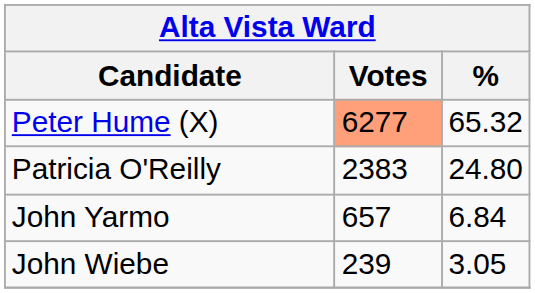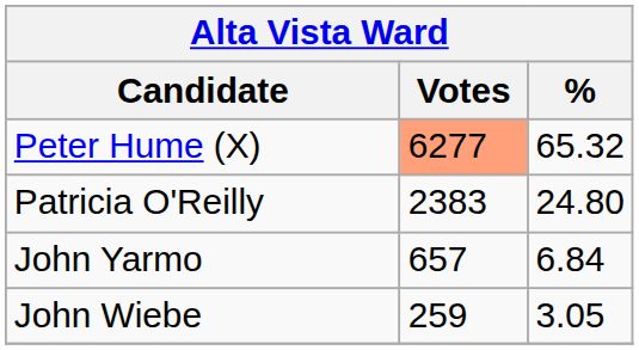John Wiebe | Votes: 239 -> 259
